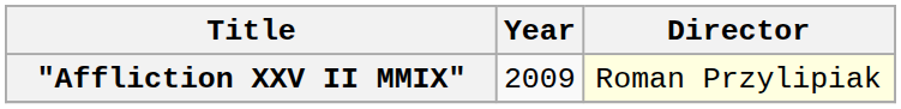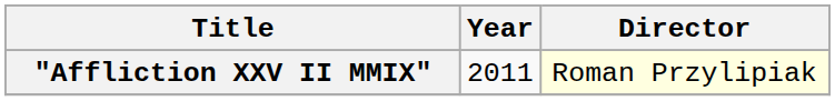"Affliction XXV II MMIX" | Year: 2009 -> 2011
